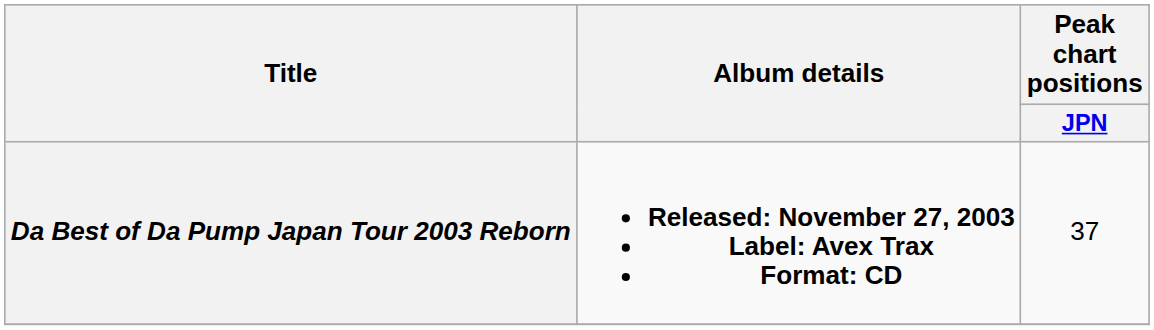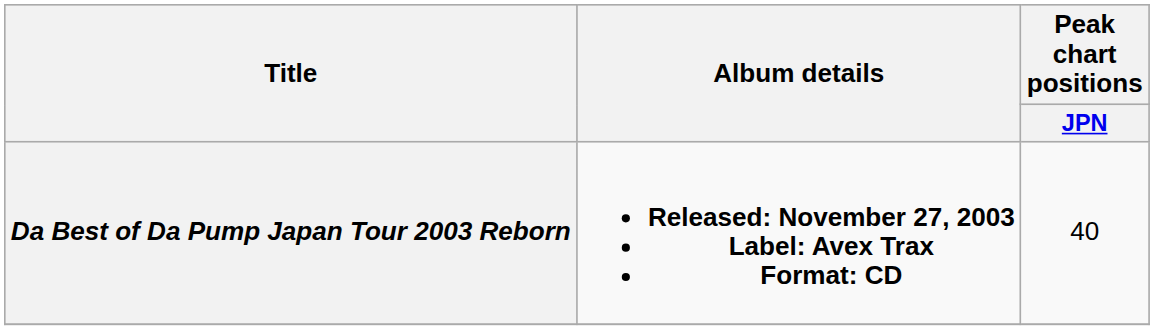Da Best of Da Pump Japan Tour 2003 Reborn | Peak chart positions / JPN: 37 -> 40
